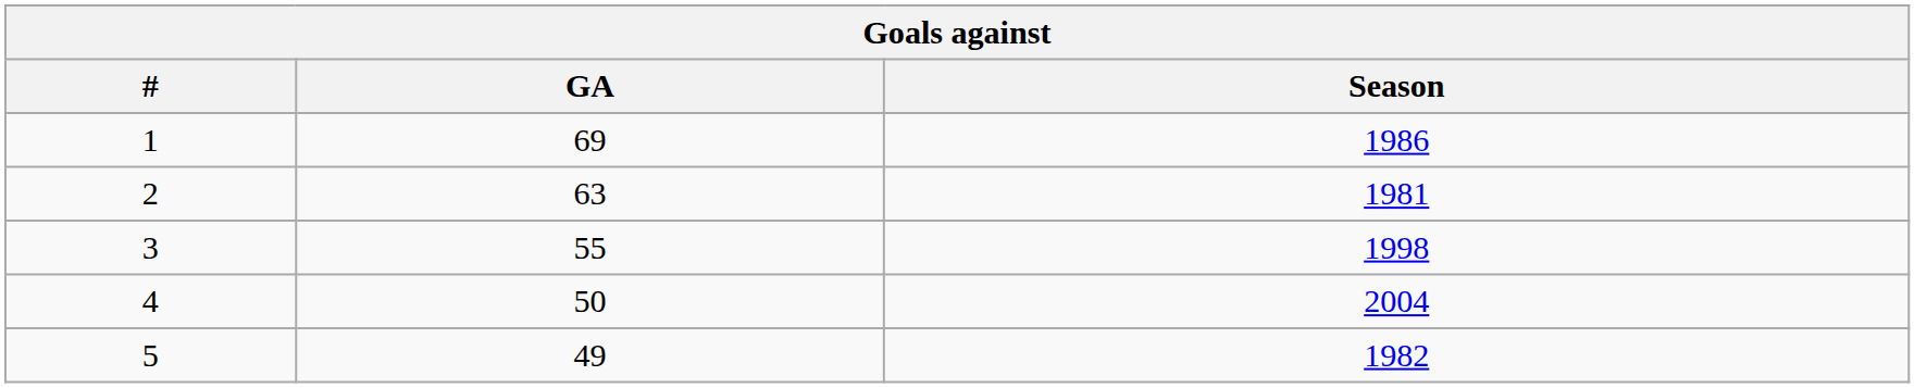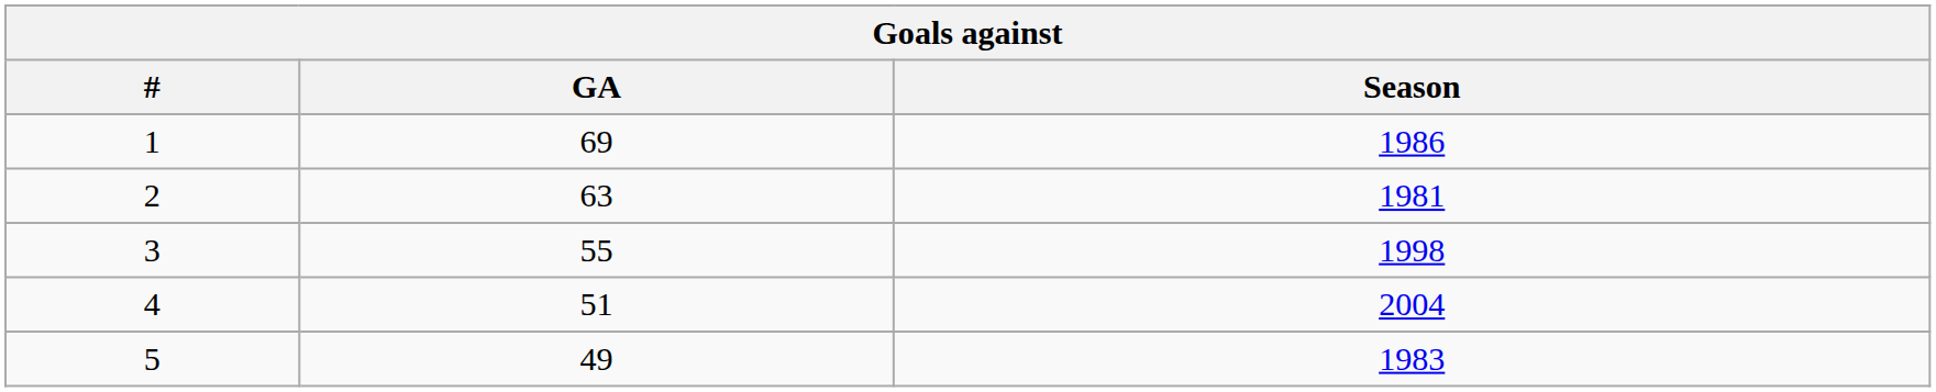4 | GA: 50 -> 51
5 | Season: 1982 -> 1983
